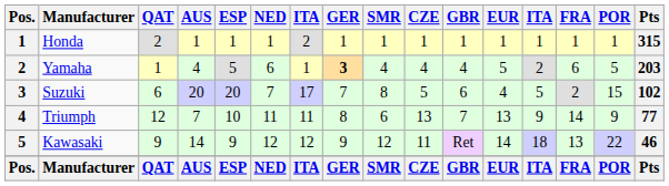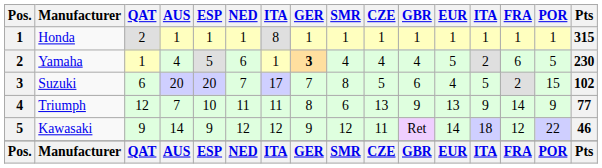Honda | column 7: 2 -> 8
Yamaha | Pts: 203 -> 230
Triumph | GBR: 7 -> 9
Kawasaki | FRA: 13 -> 12
